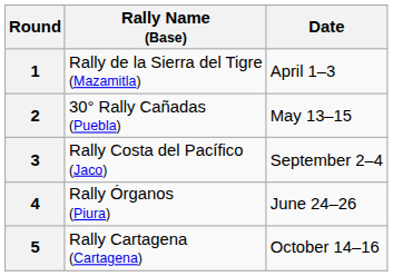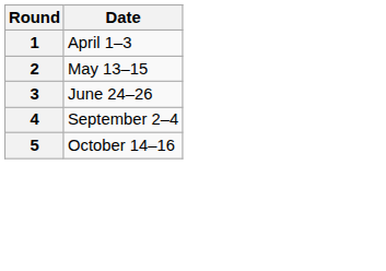- column: Rally Name (Base) | Rally de la Sierra del Tigre (Mazamitla) | 30° Rally Cañadas (Puebla) | Rally Costa del Pacífico (Jaco) | Rally Órganos (Piura) | Rally Cartagena (Cartagena)
3 | Date: September 2–4 -> June 24–26
4 | Date: June 24–26 -> September 2–4
